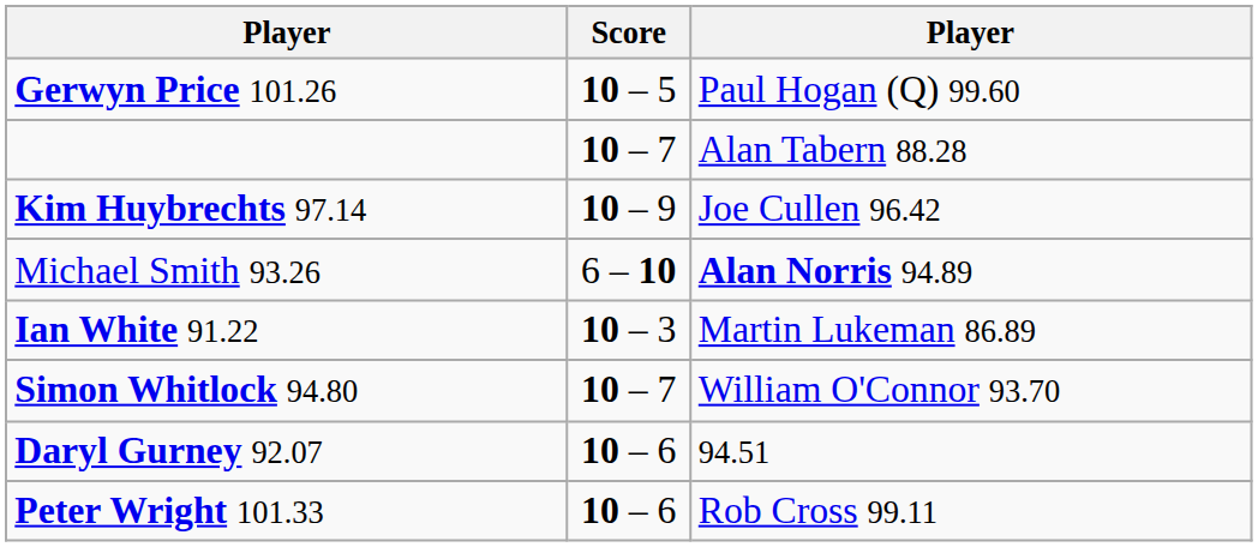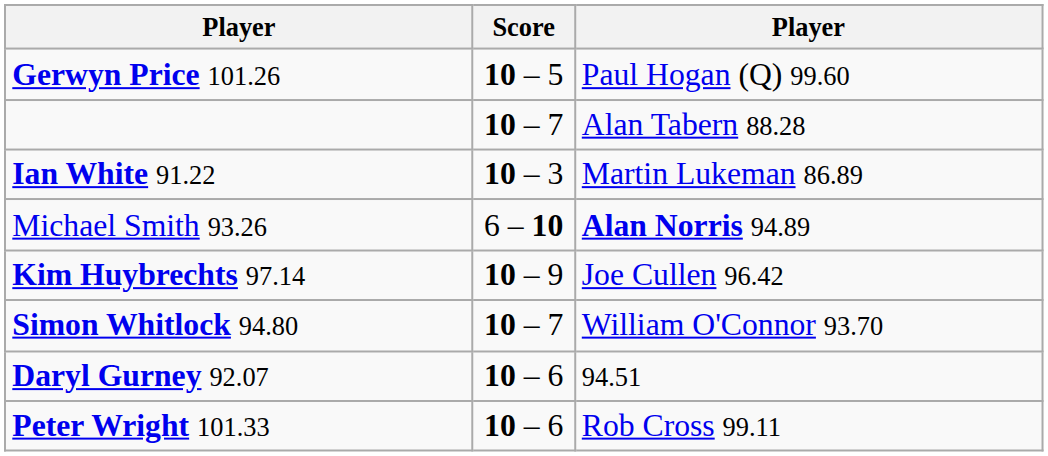rows swapped: Ian White 91.22 <-> Kim Huybrechts 97.14
